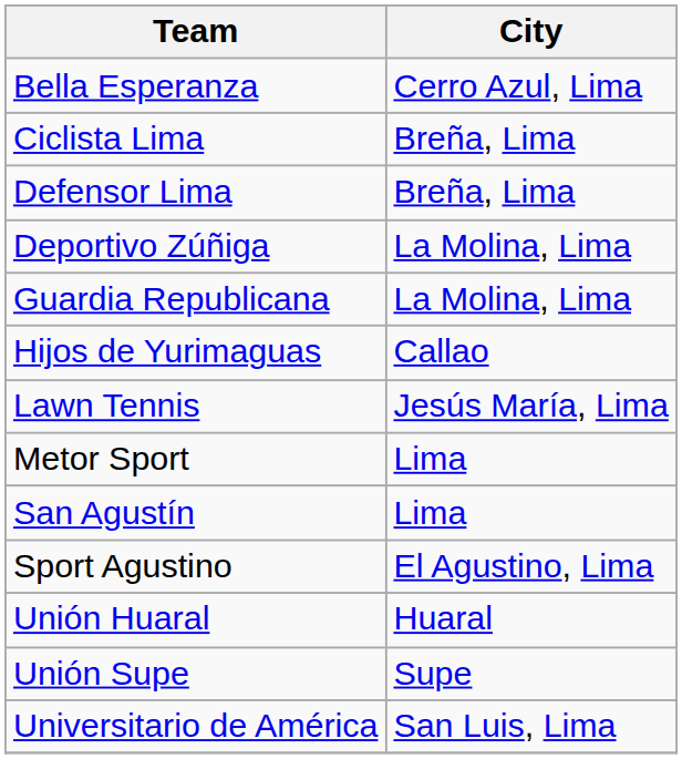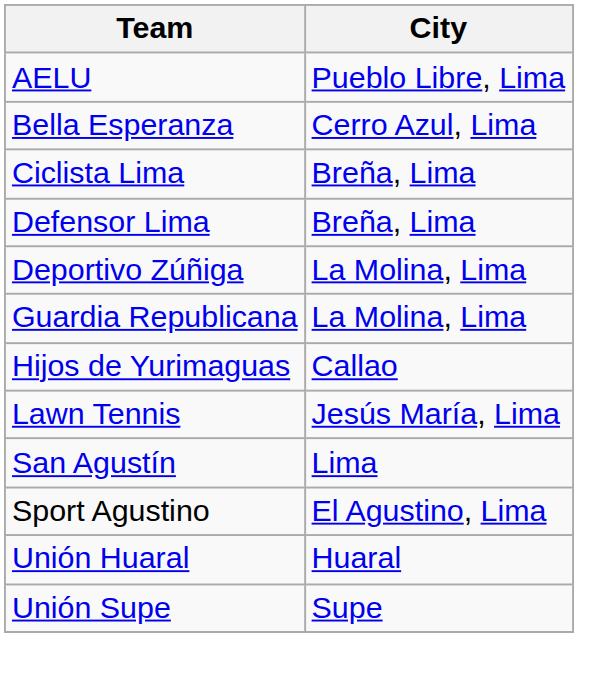+ row: AELU | Pueblo Libre, Lima
- row: Metor Sport | Lima
- row: Universitario de América | San Luis, Lima
